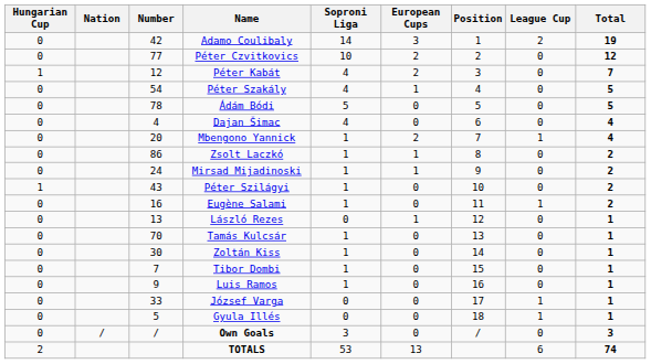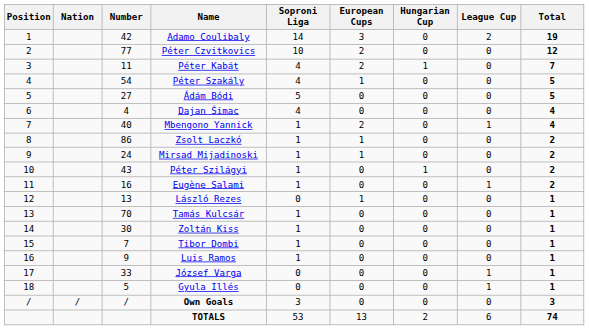columns swapped: Position <-> Hungarian Cup
Péter Kabát | Number: 12 -> 11
Ádám Bódi | Number: 78 -> 27
Mbengono Yannick | Number: 20 -> 40
